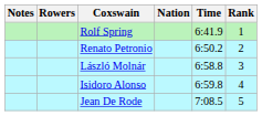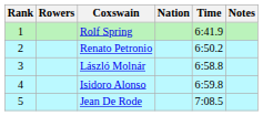columns swapped: Rank <-> Notes
